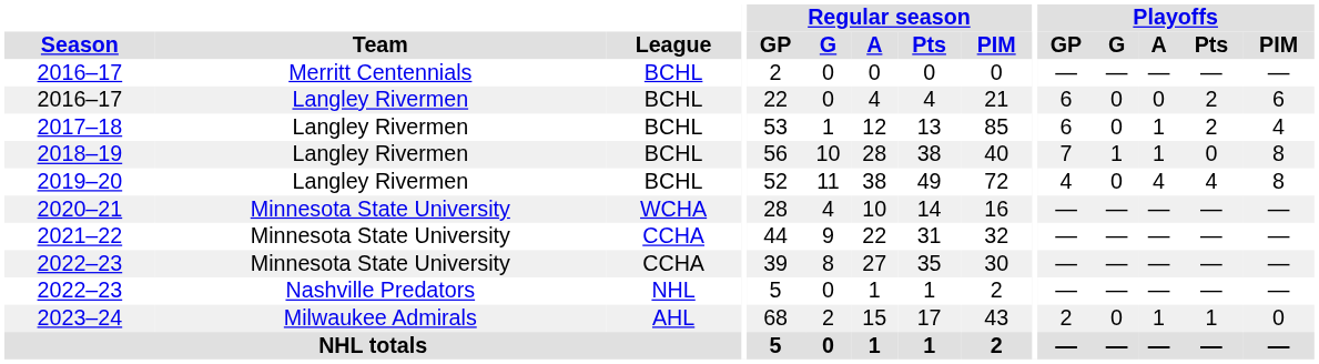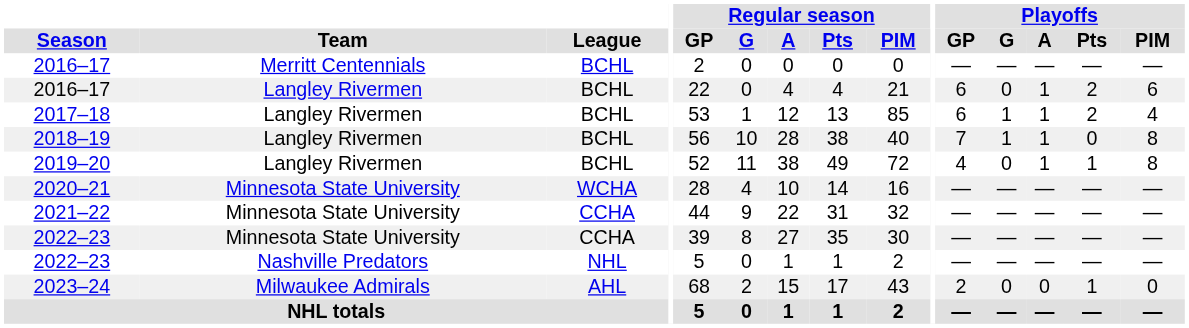2016–17 / Langley Rivermen | Playoffs / A: 0 -> 1
2017–18 | Playoffs / G: 0 -> 1
2019–20 | Playoffs / A: 4 -> 1
2019–20 | Playoffs / Pts: 4 -> 1
2023–24 | Playoffs / A: 1 -> 0
